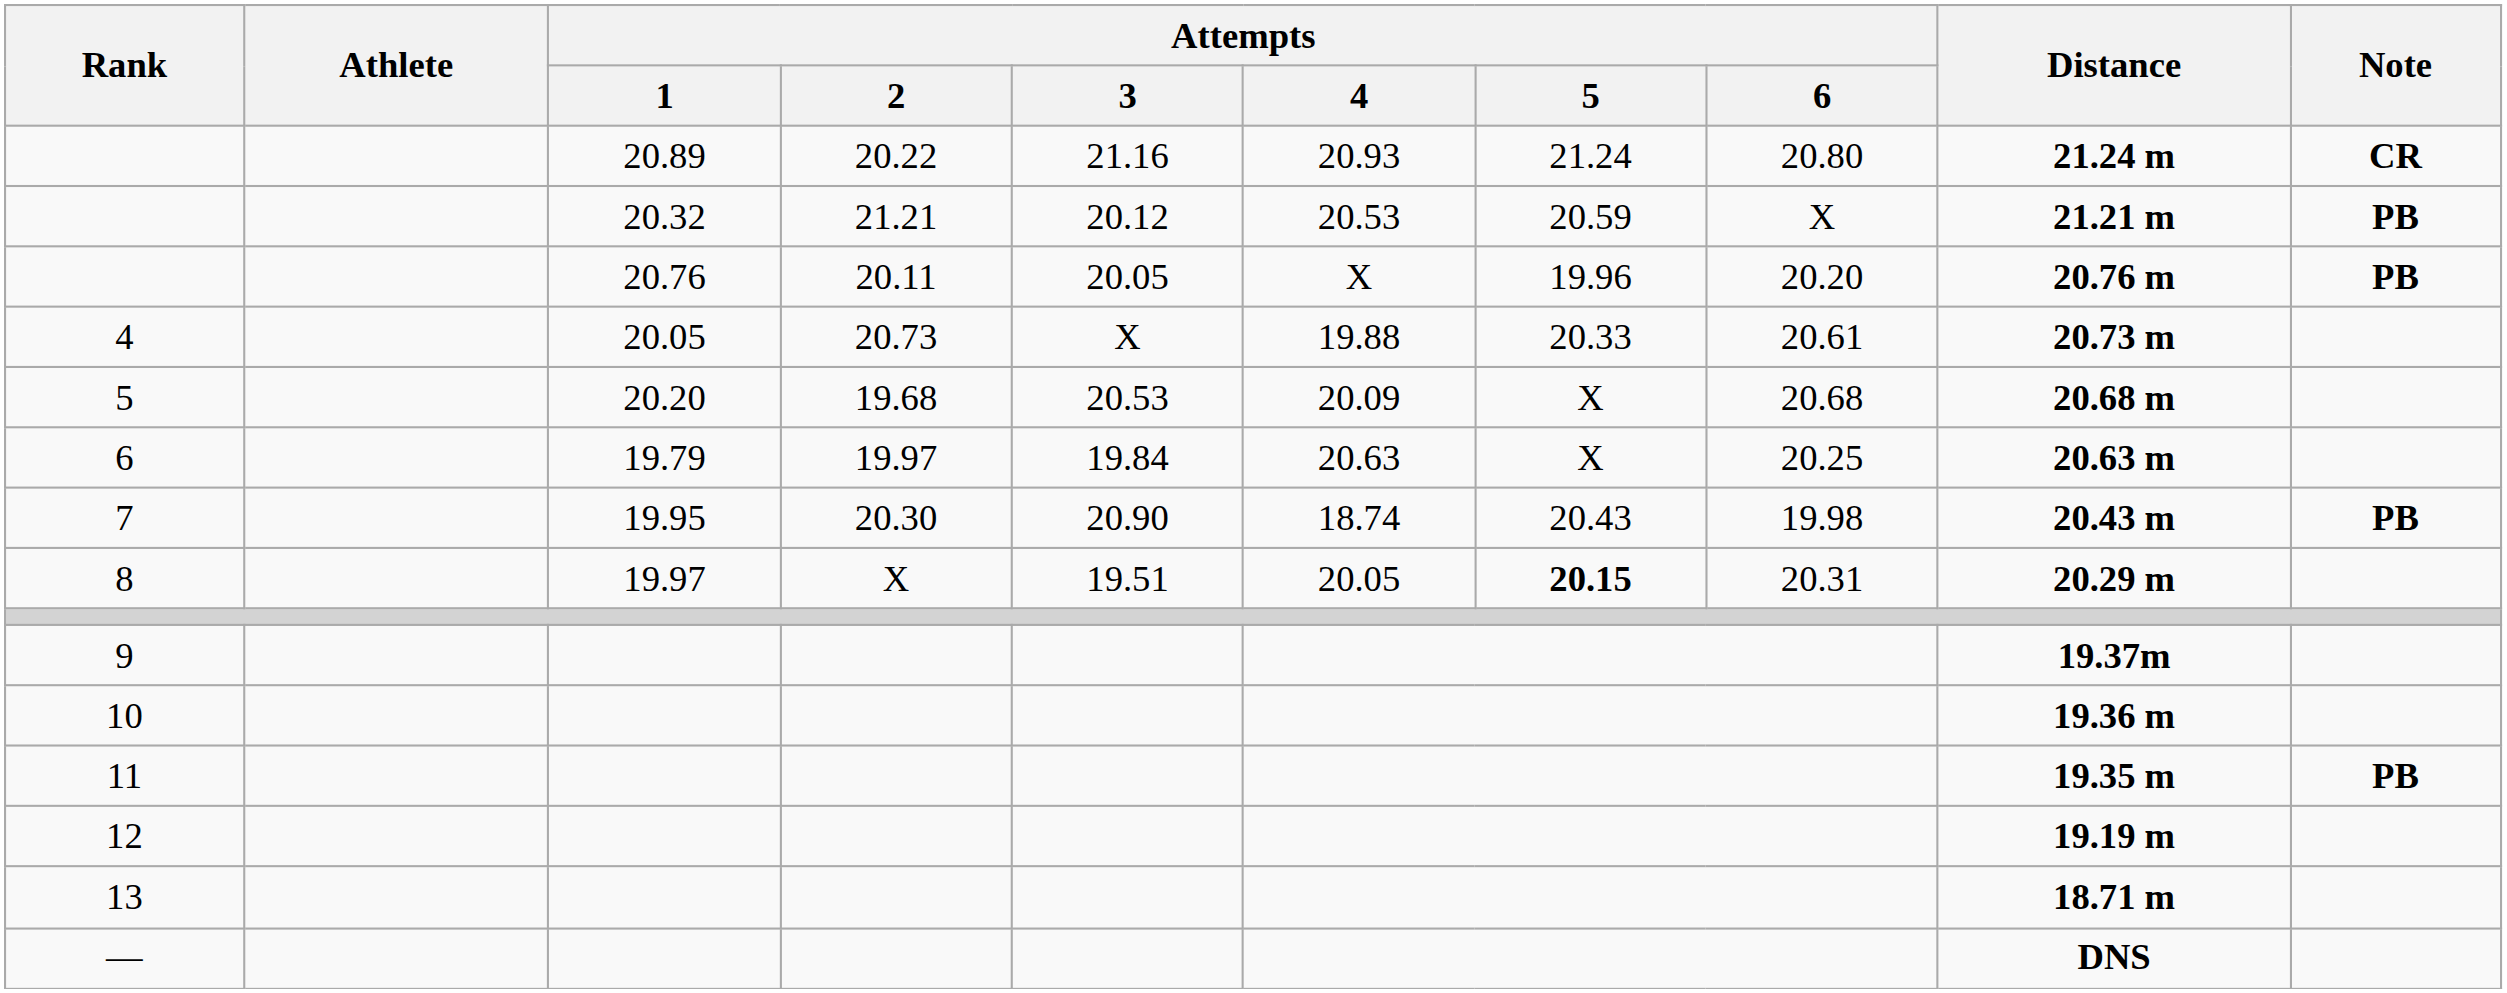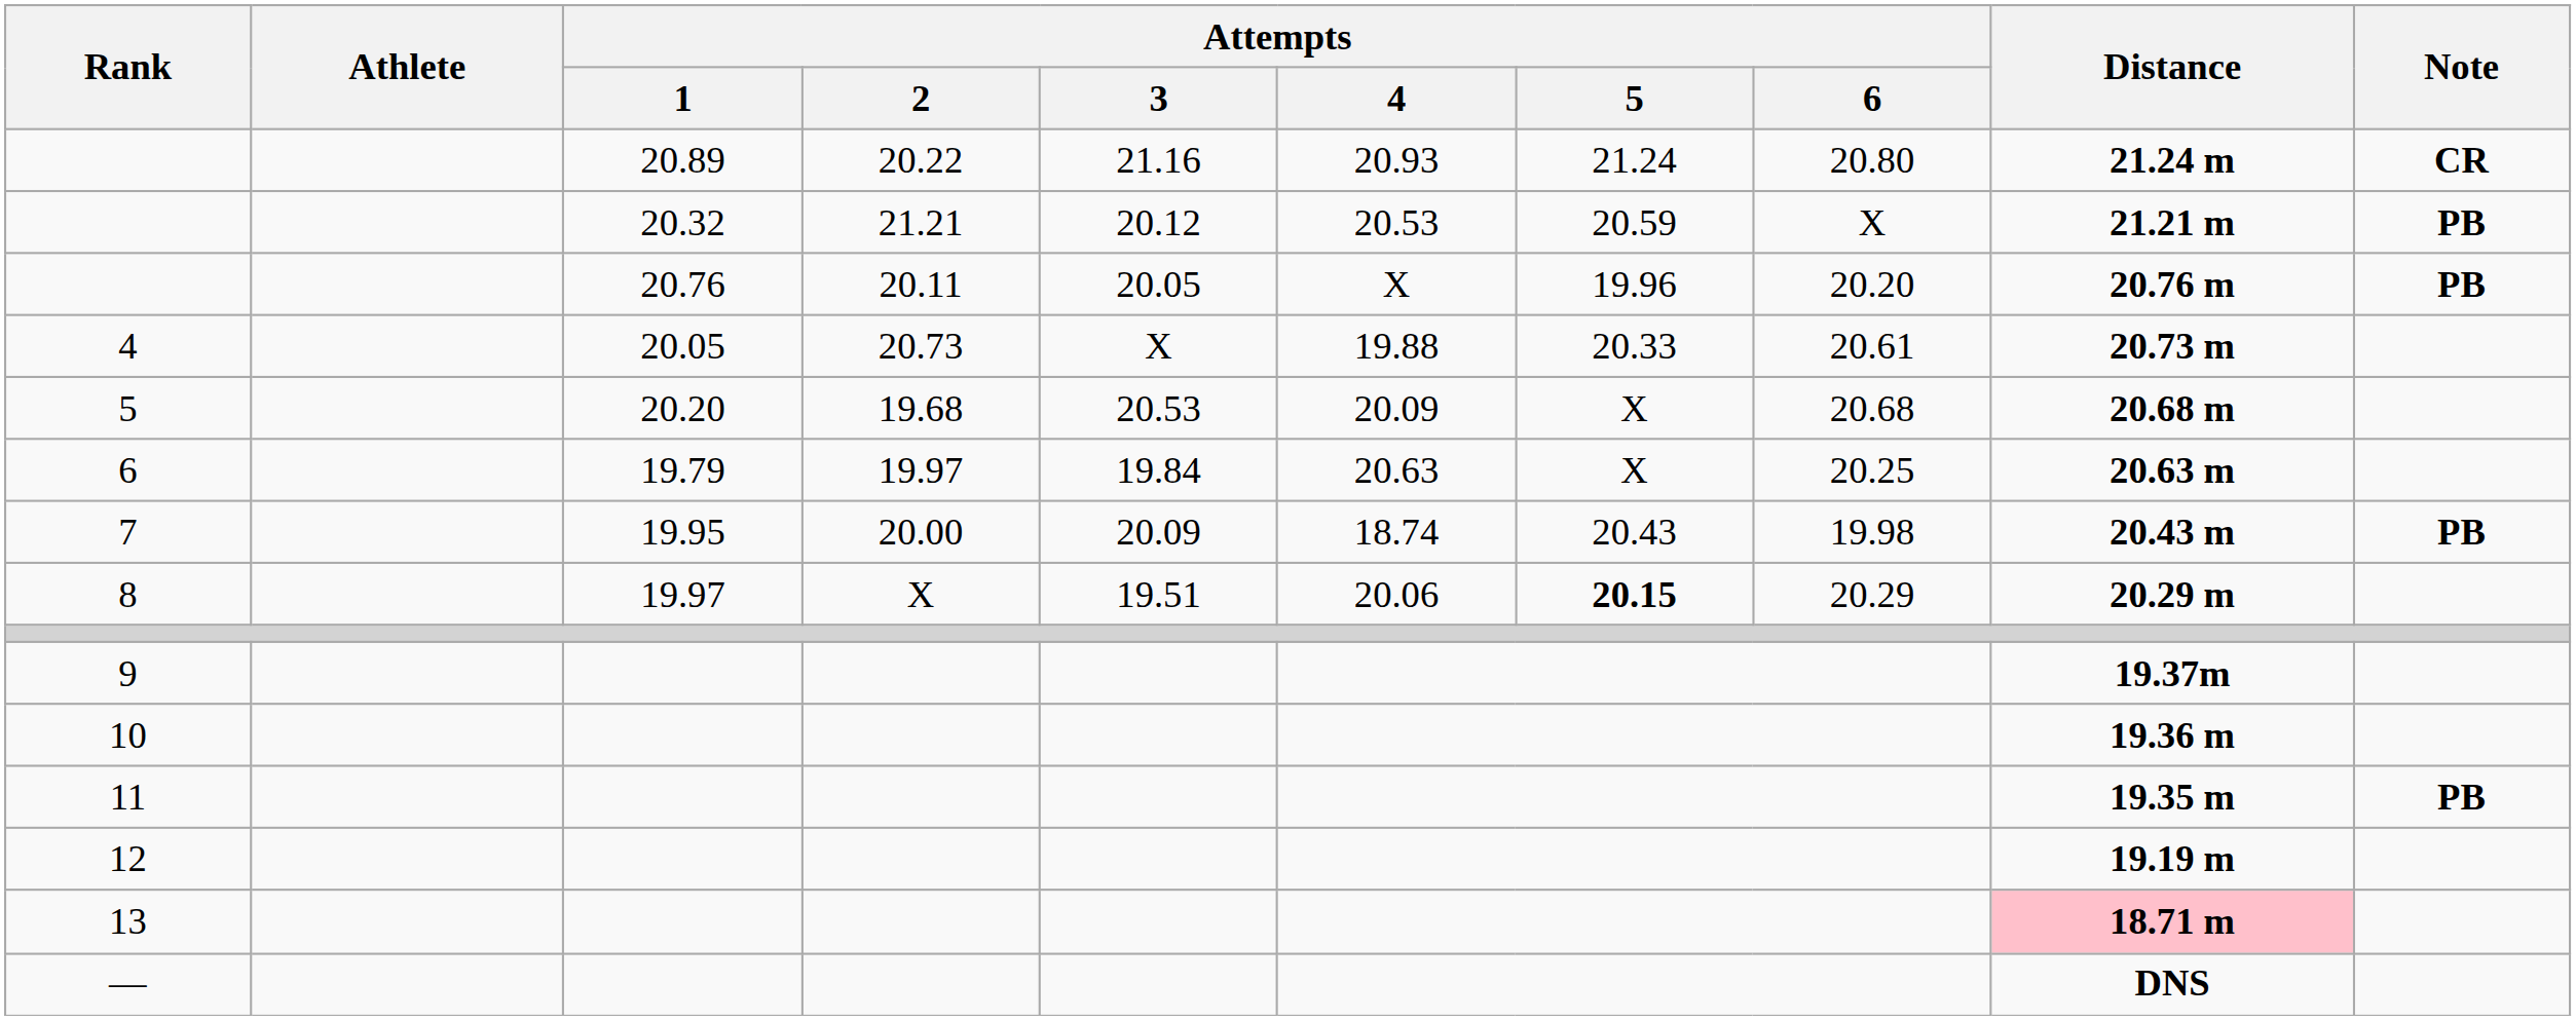7 | Attempts / 2: 20.30 -> 20.00
7 | Attempts / 3: 20.90 -> 20.09
8 | Attempts / 4: 20.05 -> 20.06
8 | Attempts / 6: 20.31 -> 20.29
13 | Distance: no background -> pink background
